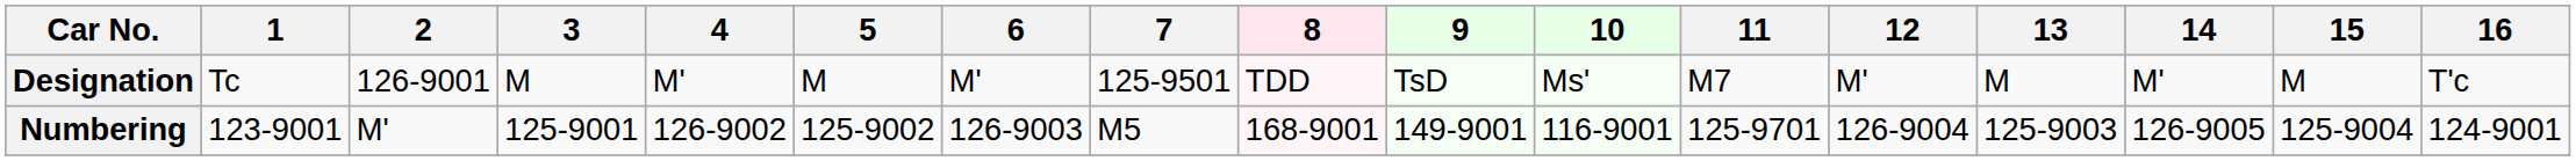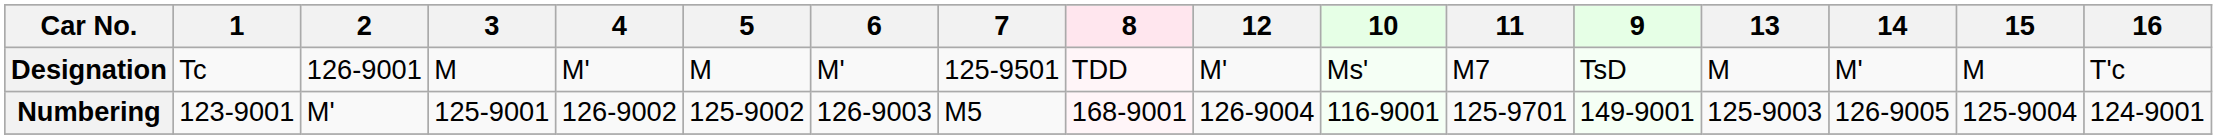columns swapped: 9 <-> 12
